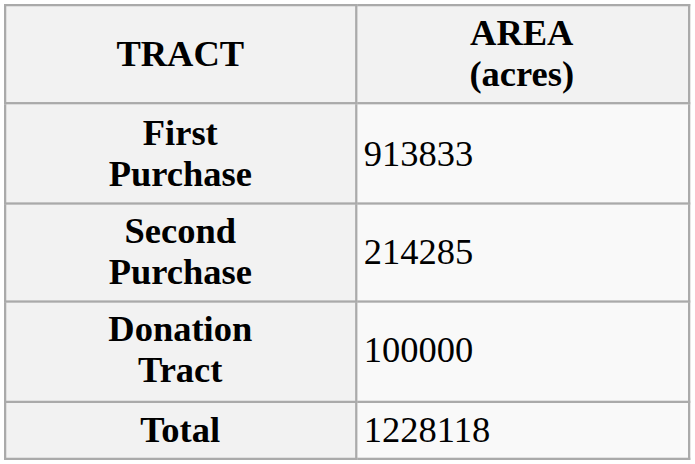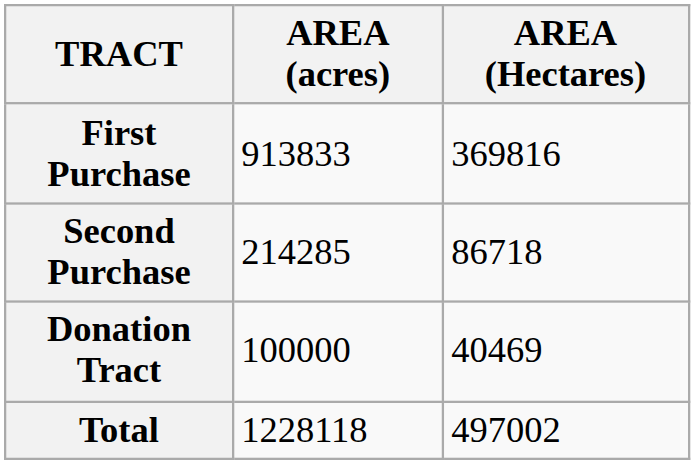+ column: AREA (Hectares) | 369816 | 86718 | 40469 | 497002
